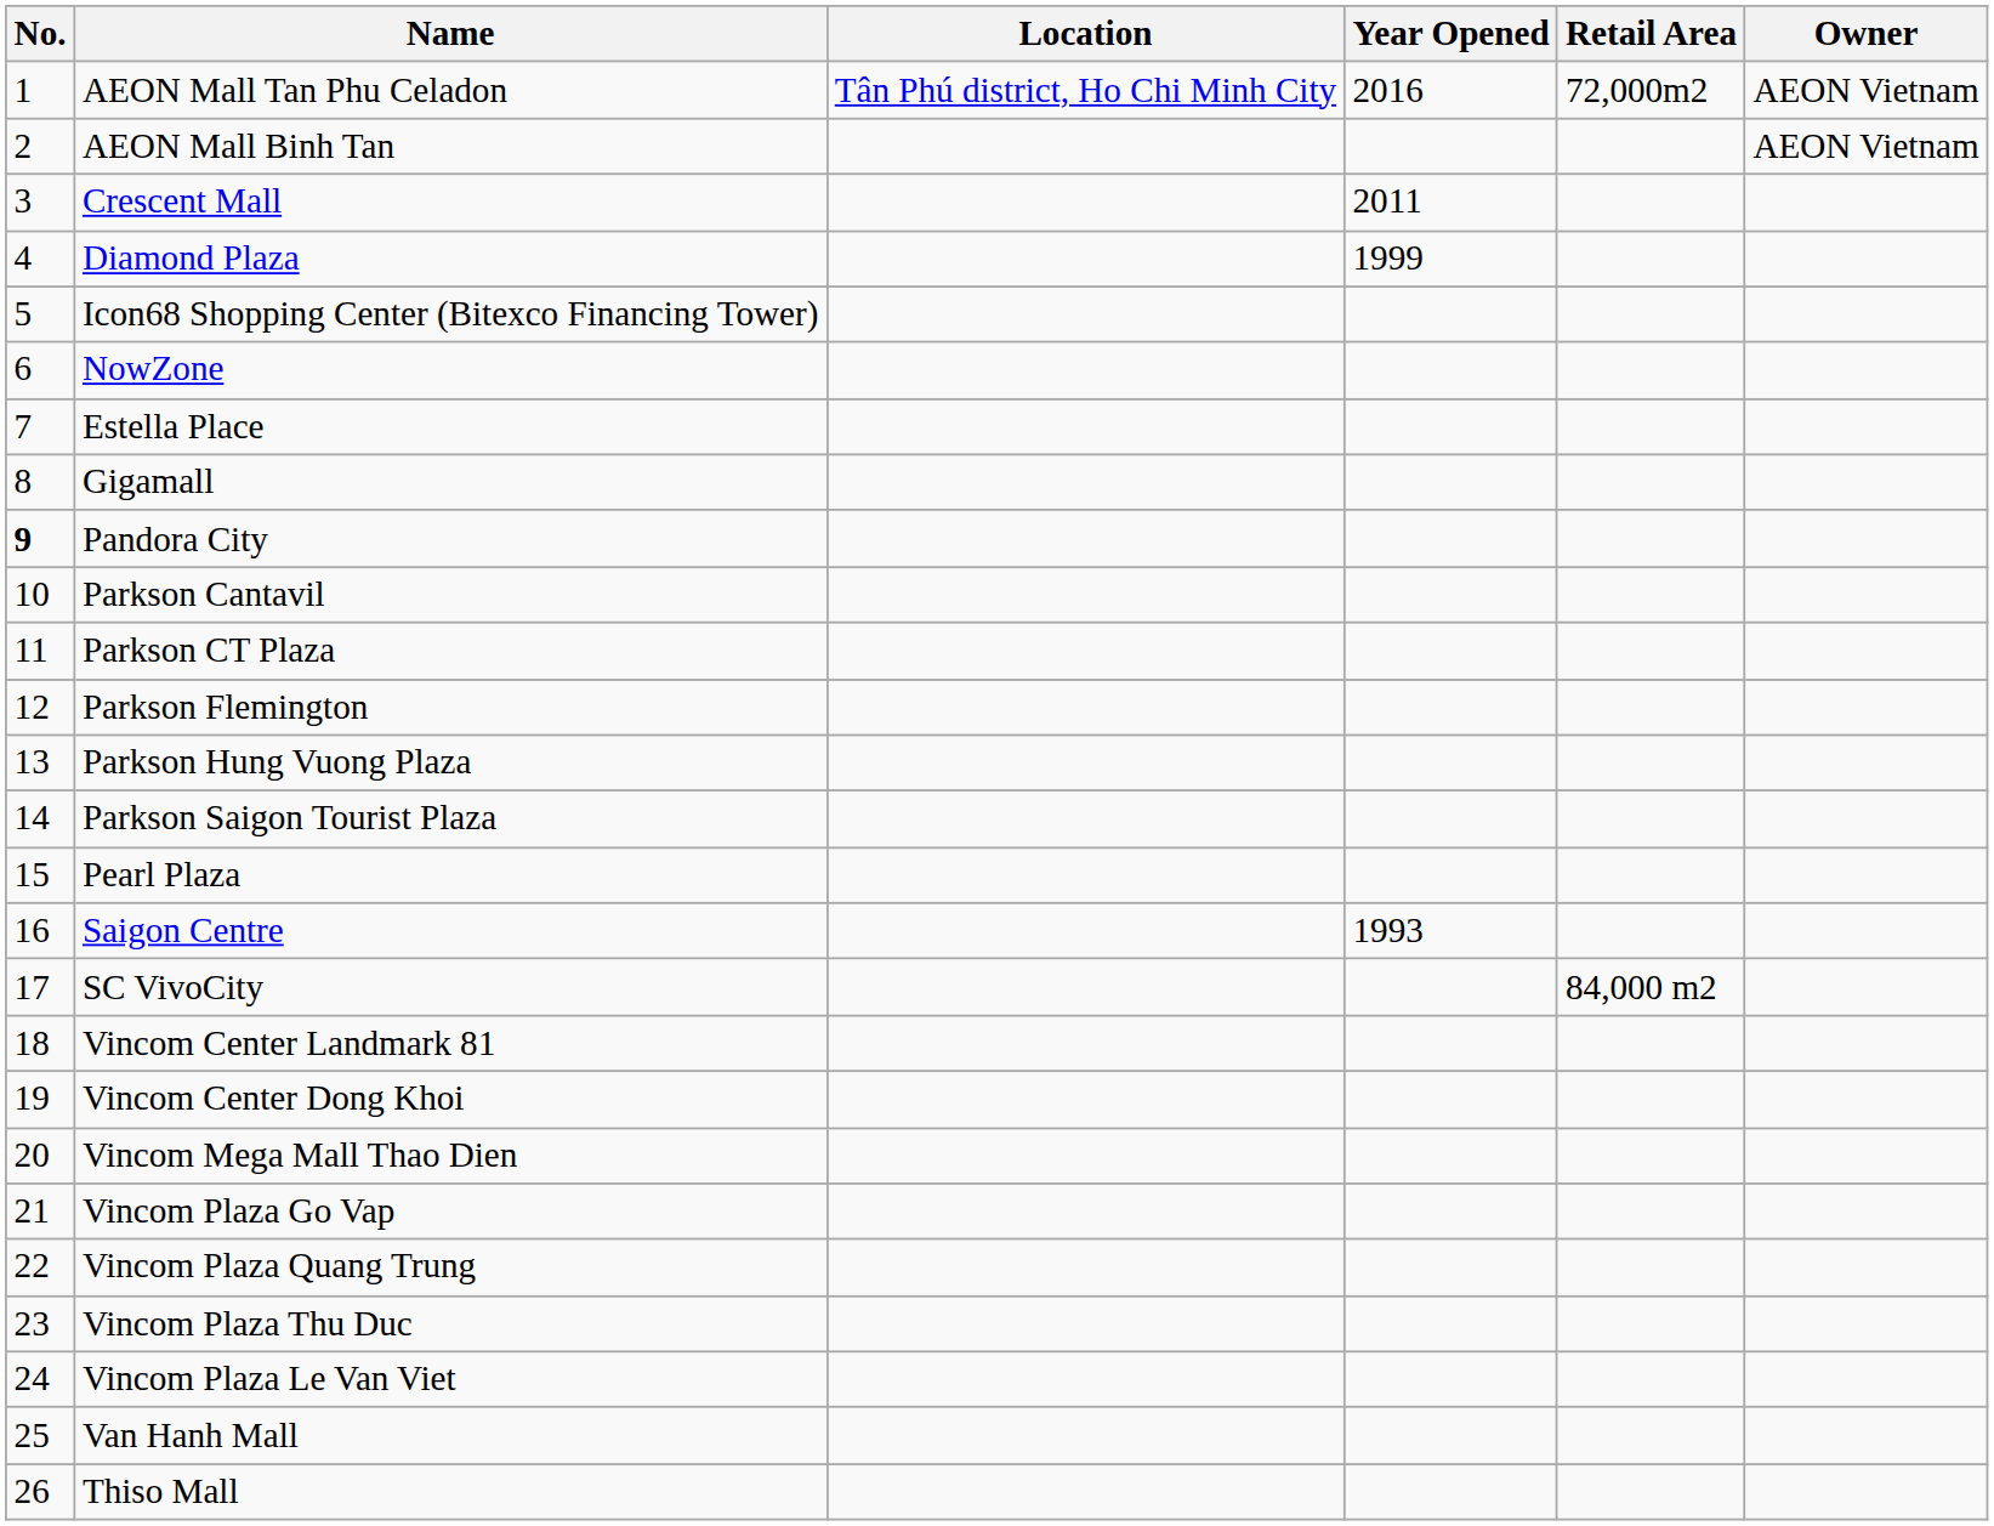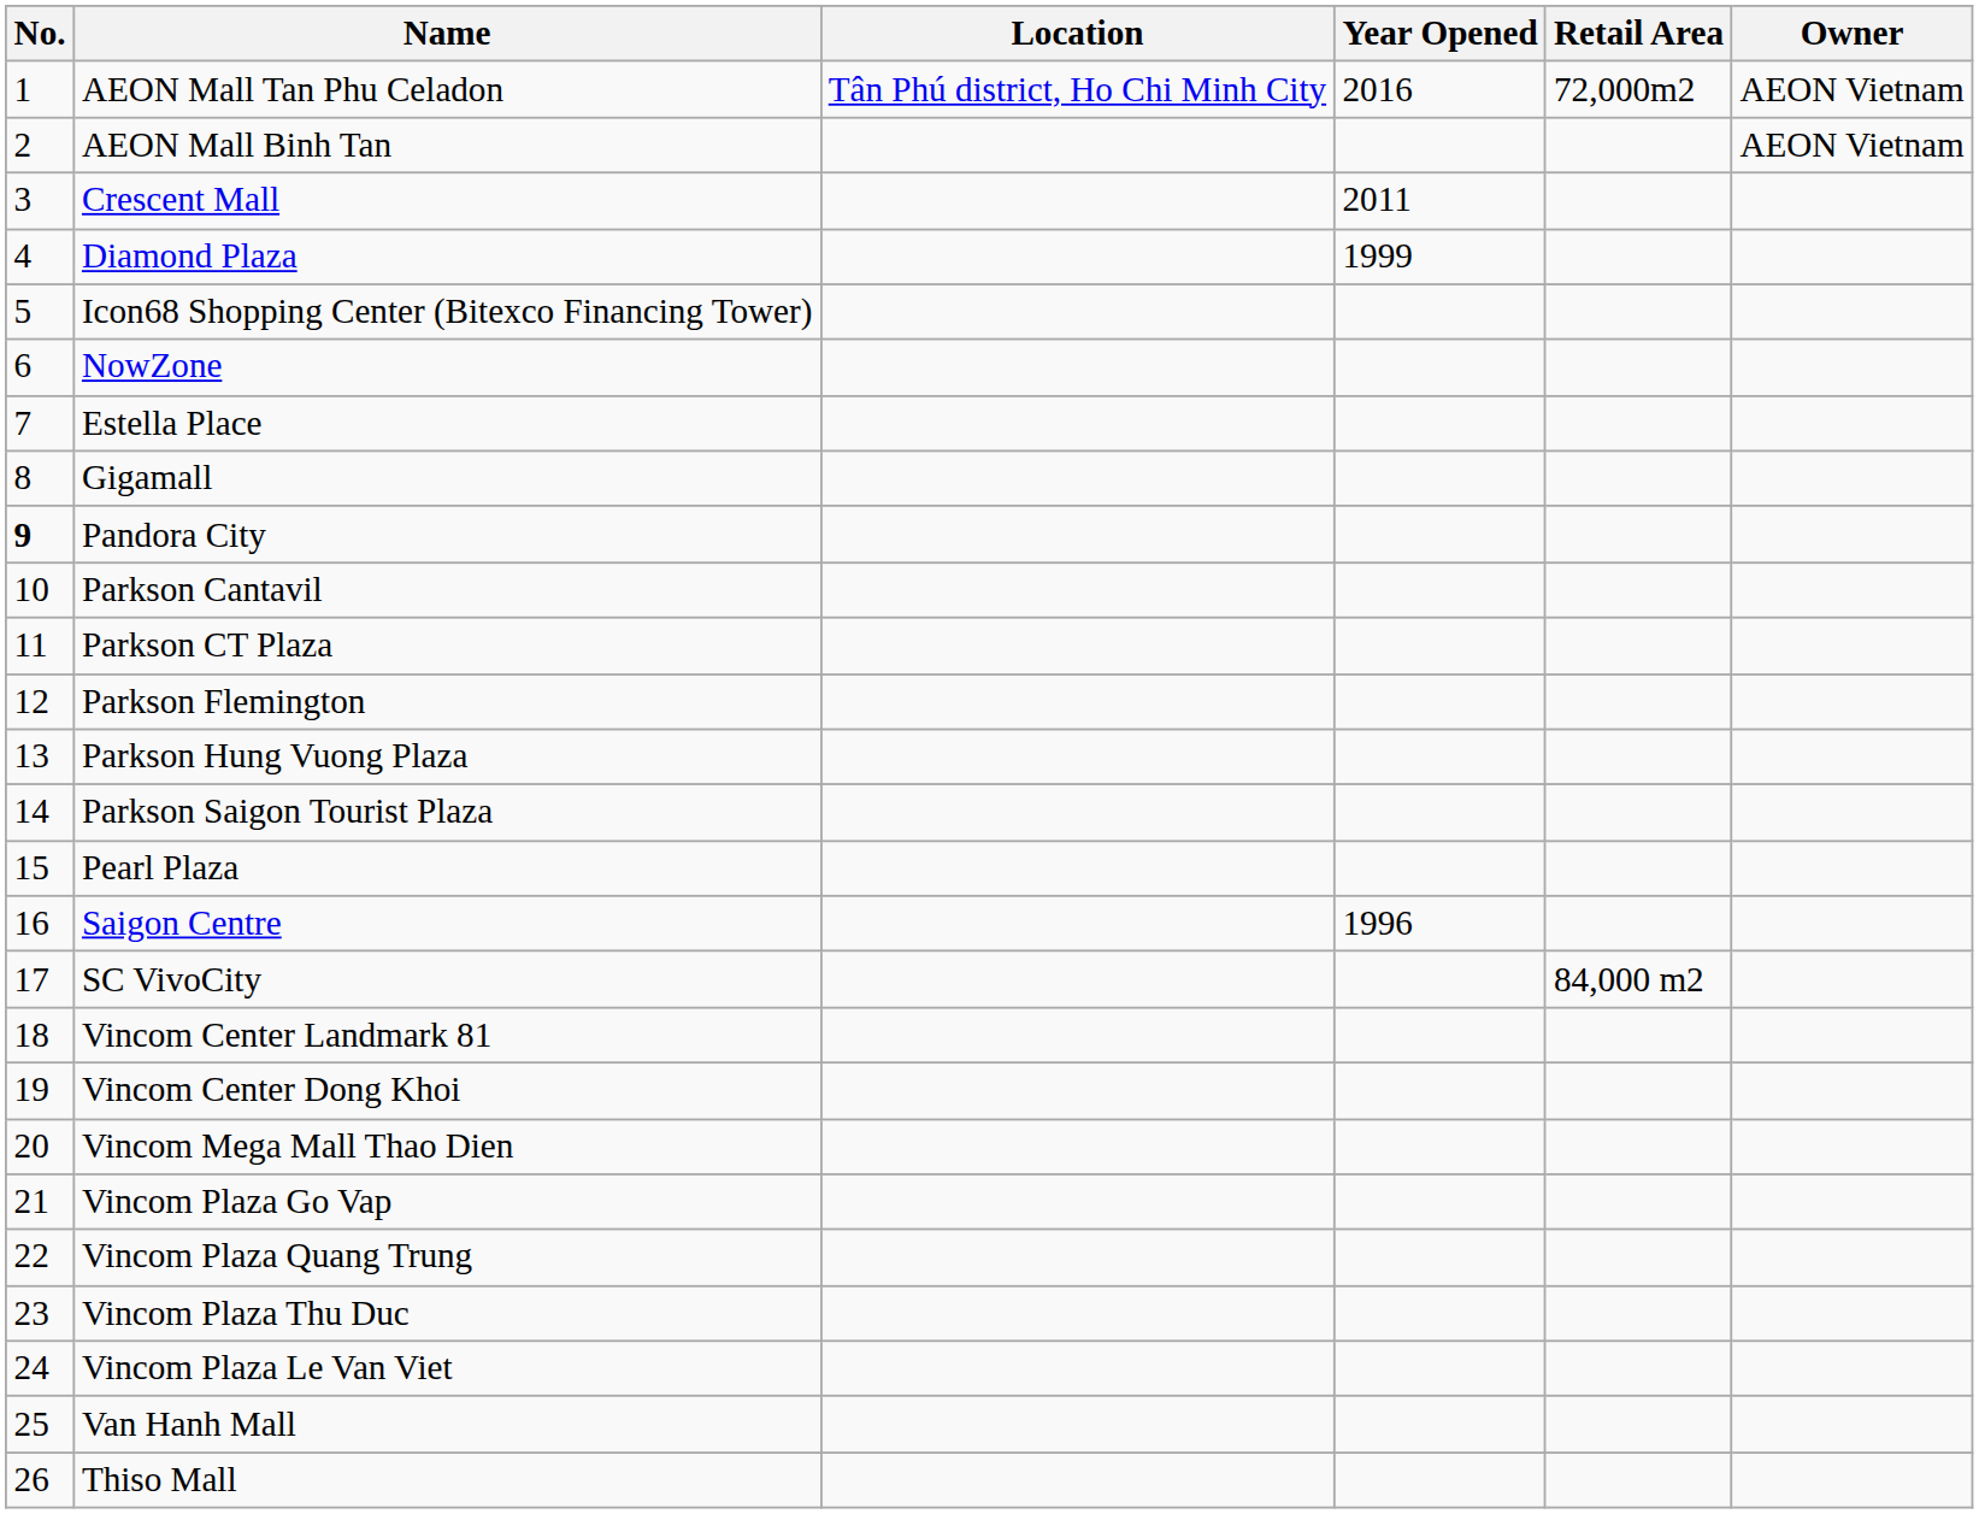Saigon Centre | Year Opened: 1993 -> 1996
